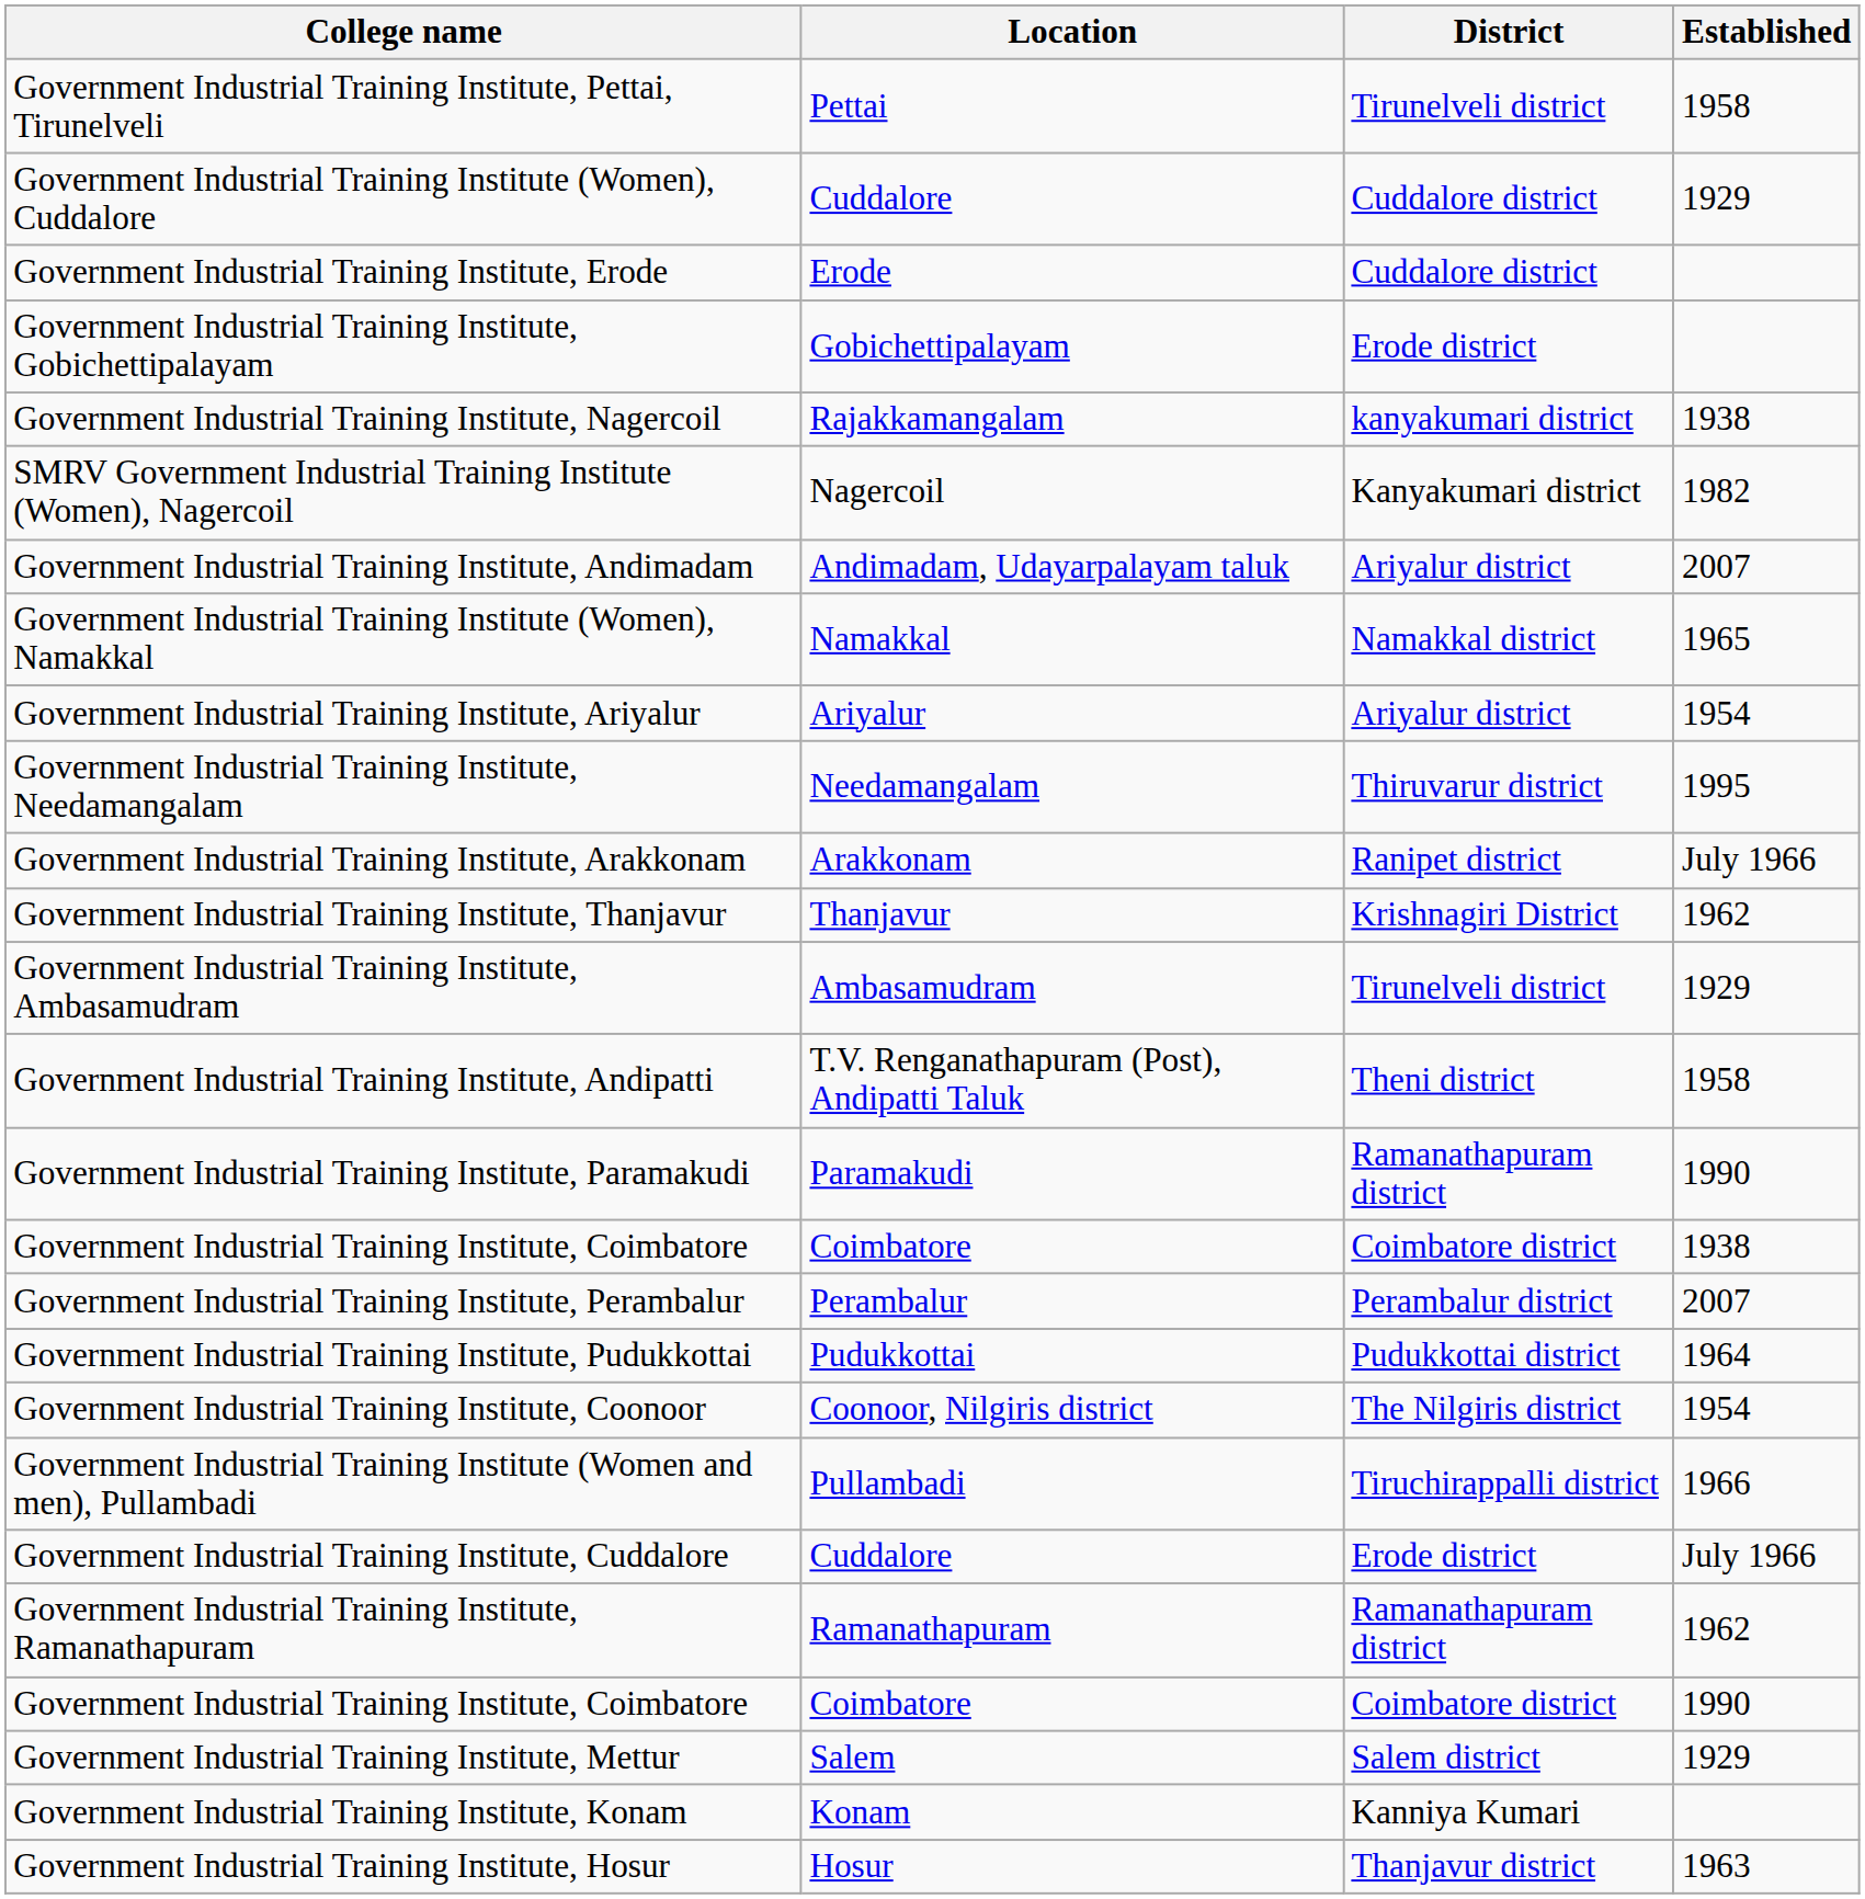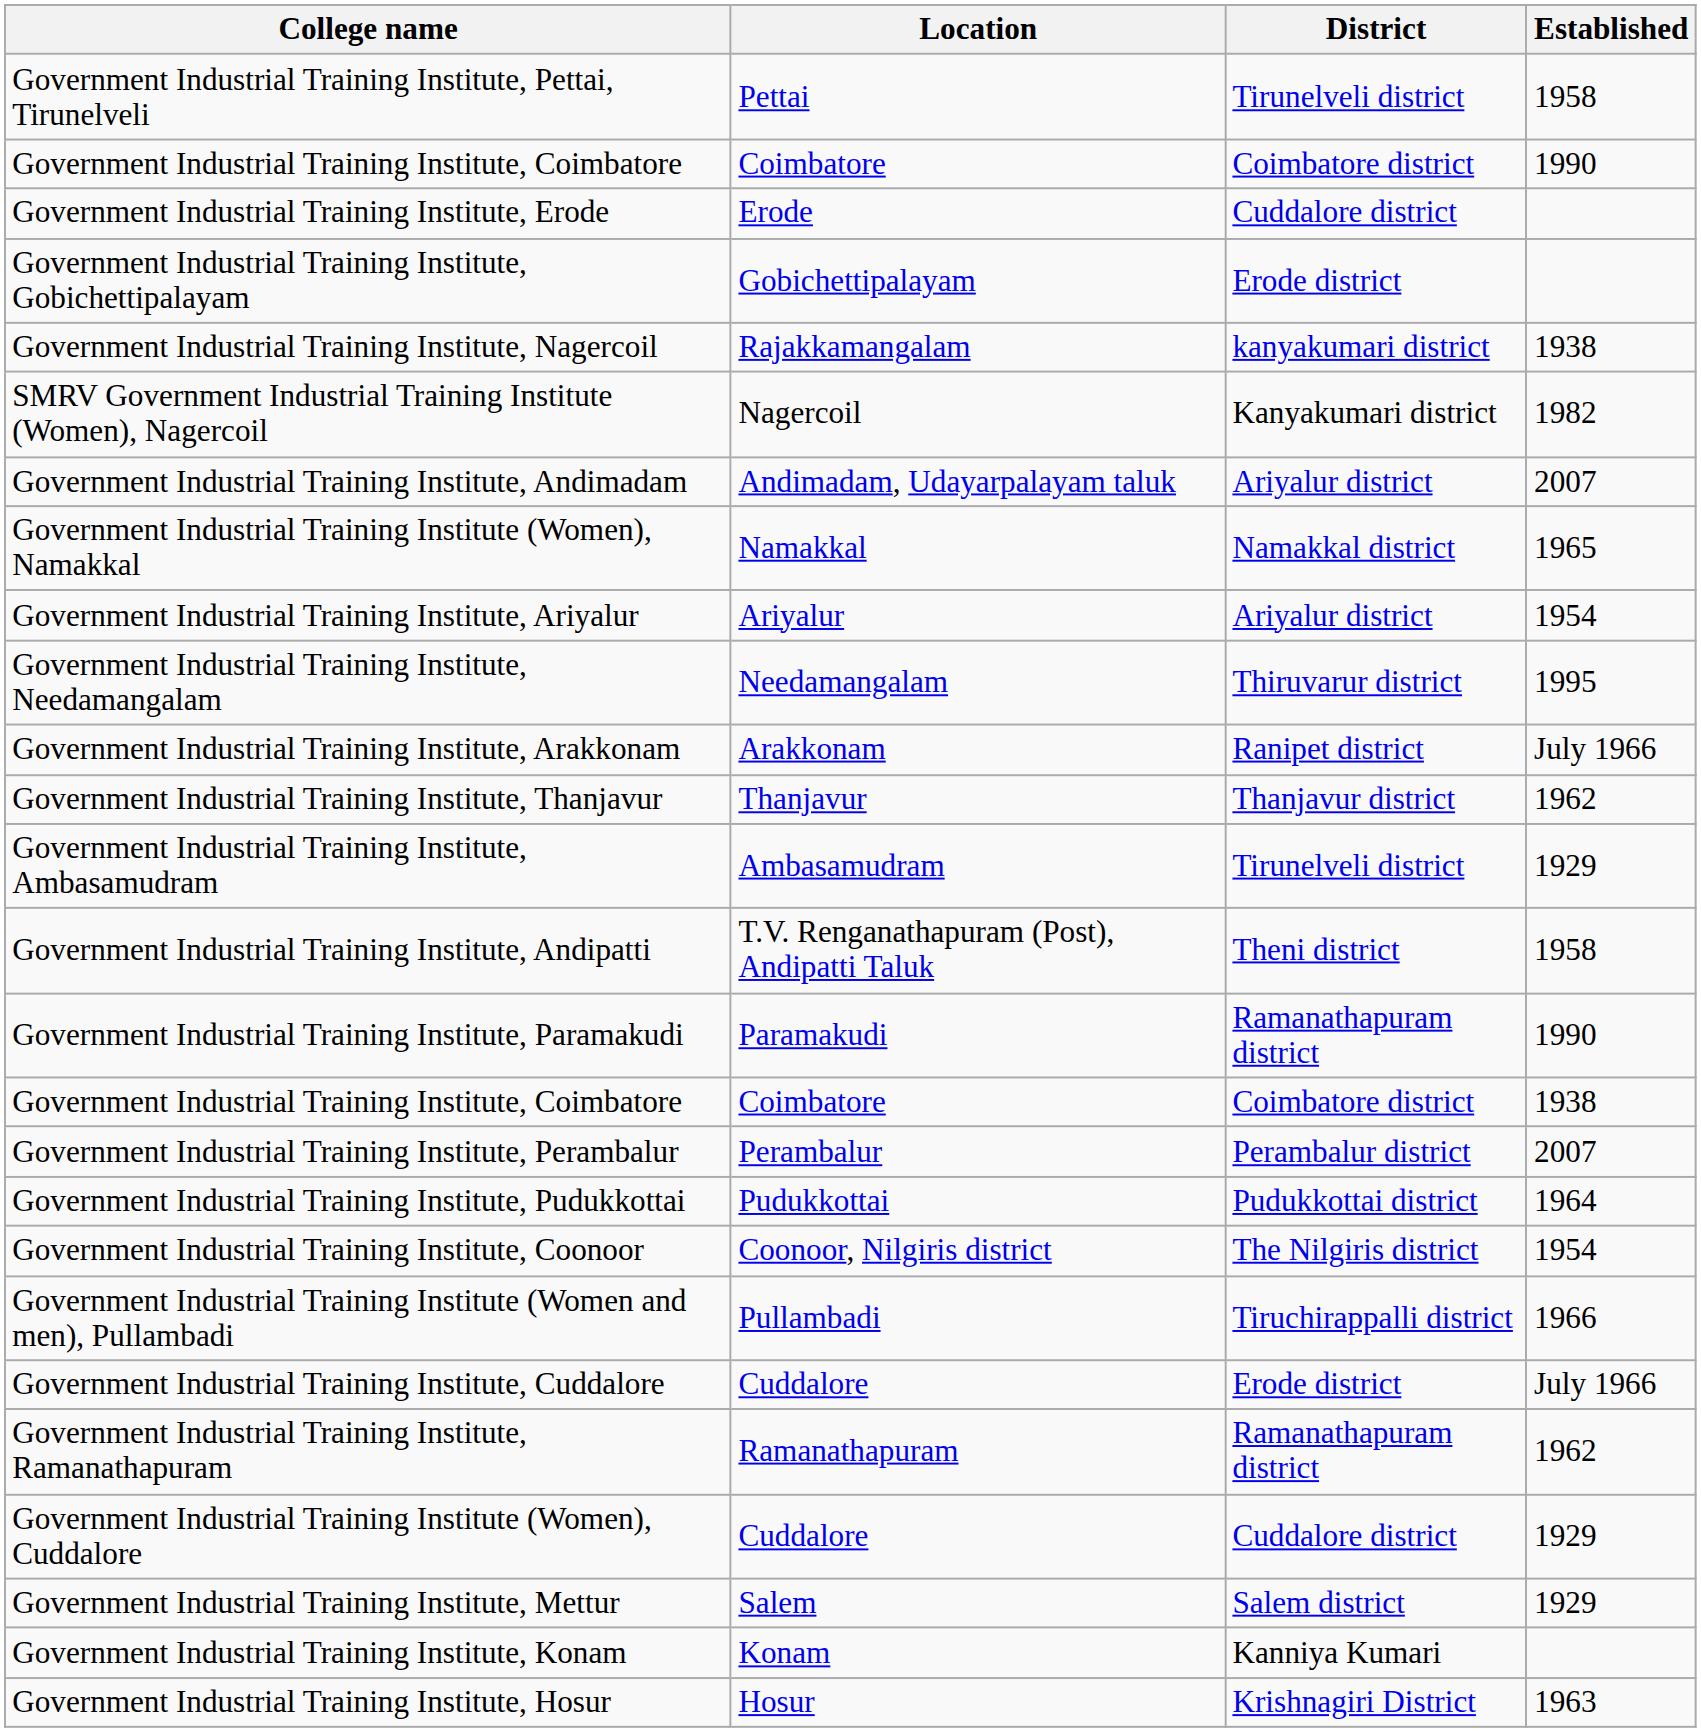rows swapped: Government Industrial Training Institute, Coimbatore / 1990 <-> Government Industrial Training Institute (Women), Cuddalore
Government Industrial Training Institute, Thanjavur | District: Krishnagiri District -> Thanjavur district
Government Industrial Training Institute, Hosur | District: Thanjavur district -> Krishnagiri District
